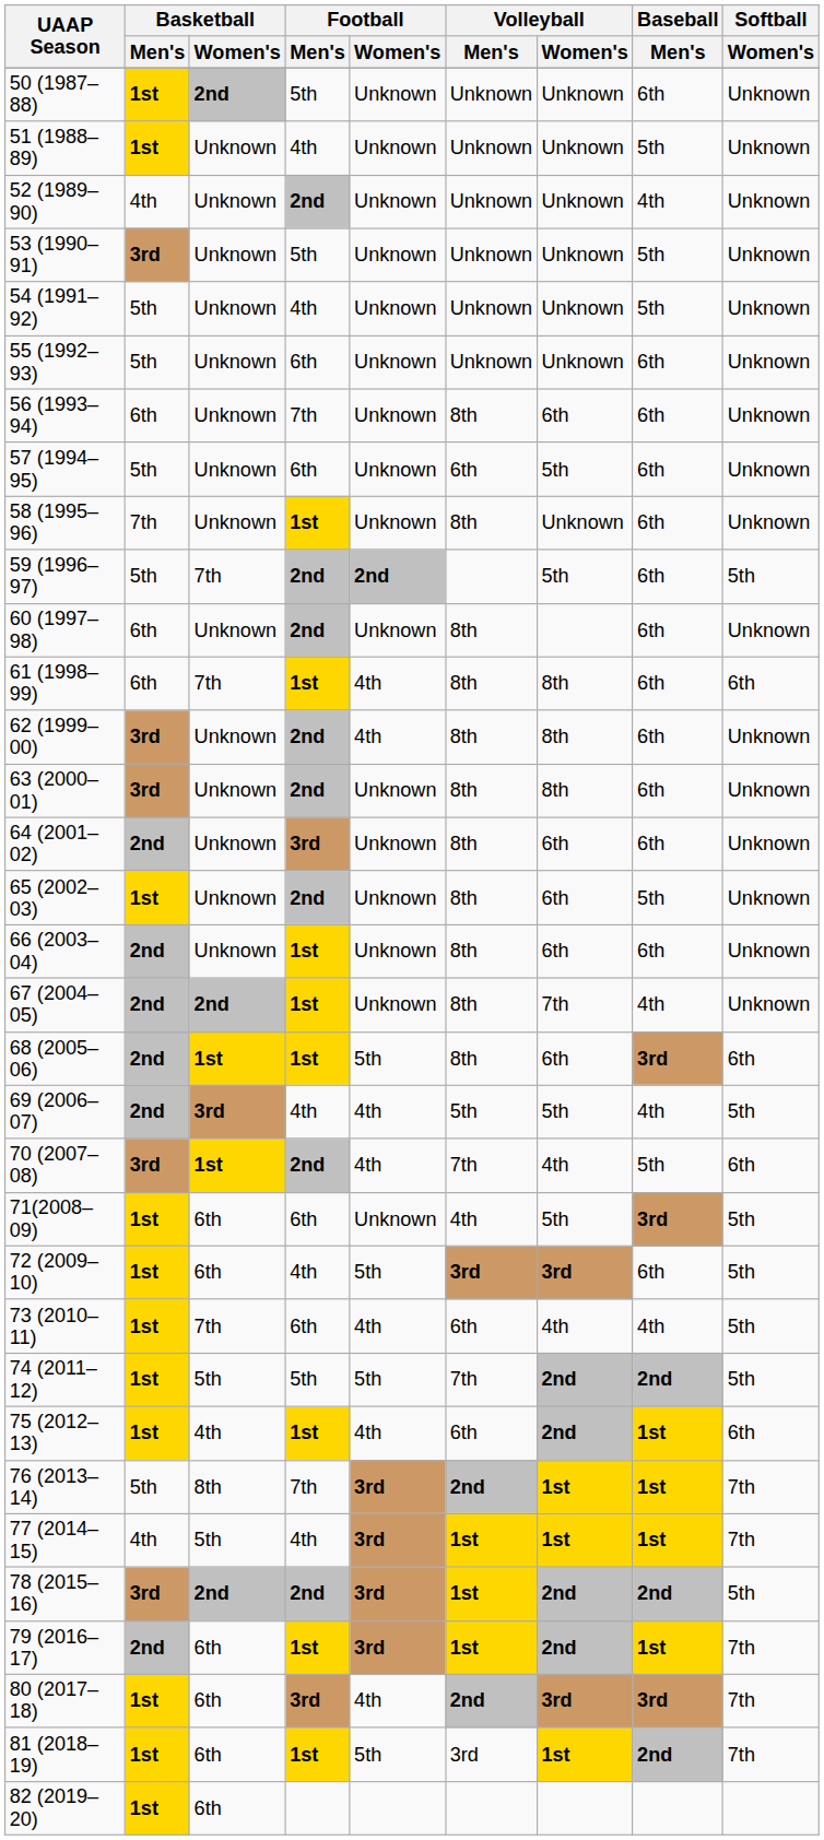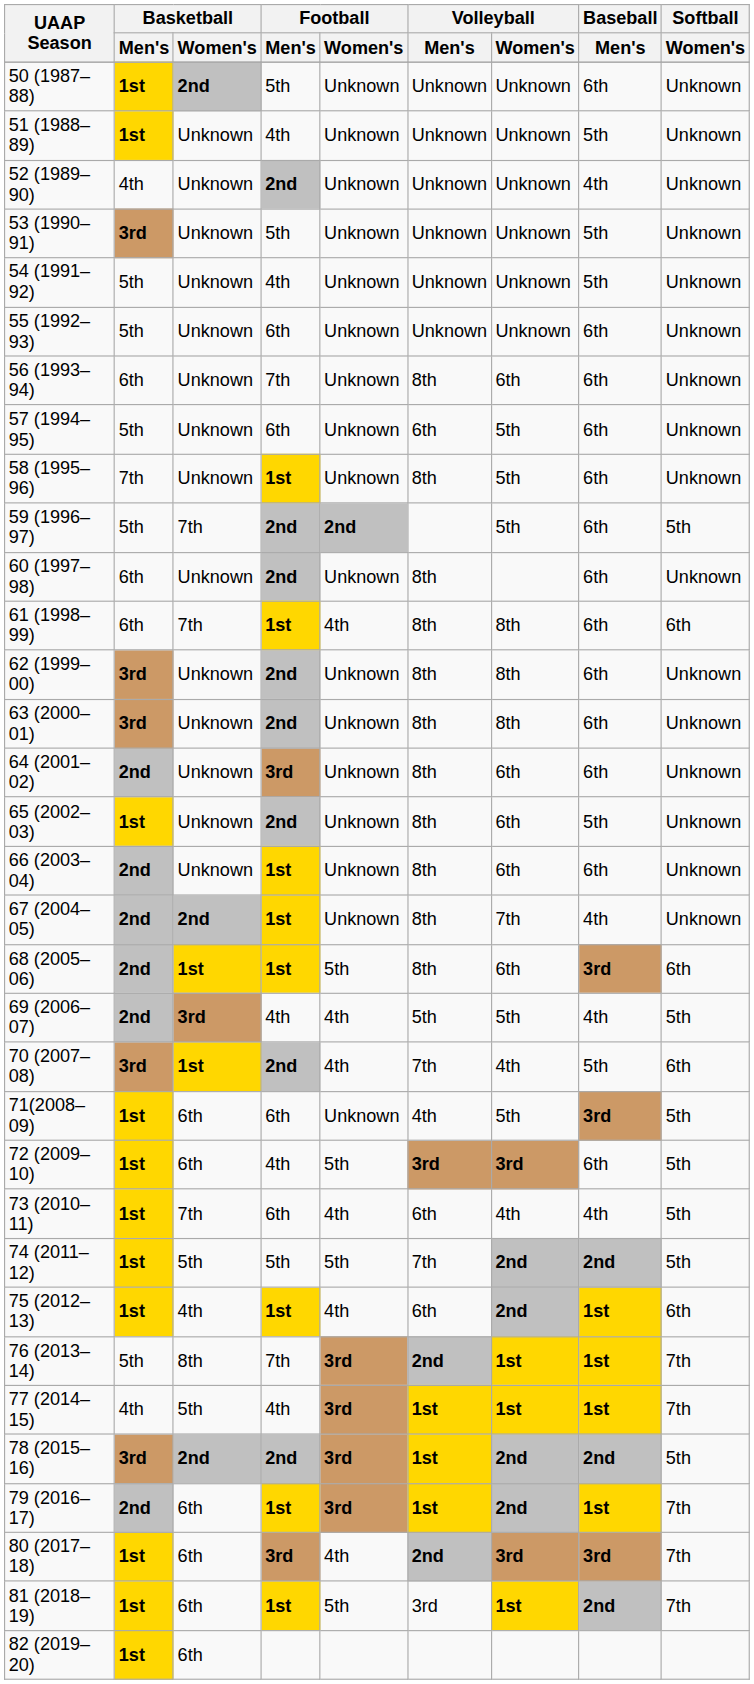58 (1995–96) | Volleyball / Women's: Unknown -> 5th
62 (1999–00) | Football / Women's: 4th -> Unknown
